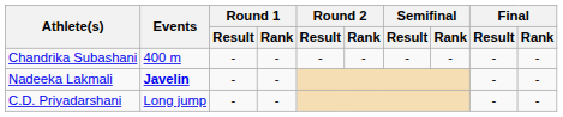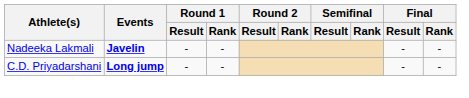- row: Chandrika Subashani | 400 m | - | - | - | - | - | - | - | -
C.D. Priyadarshani | Events: normal -> bold
